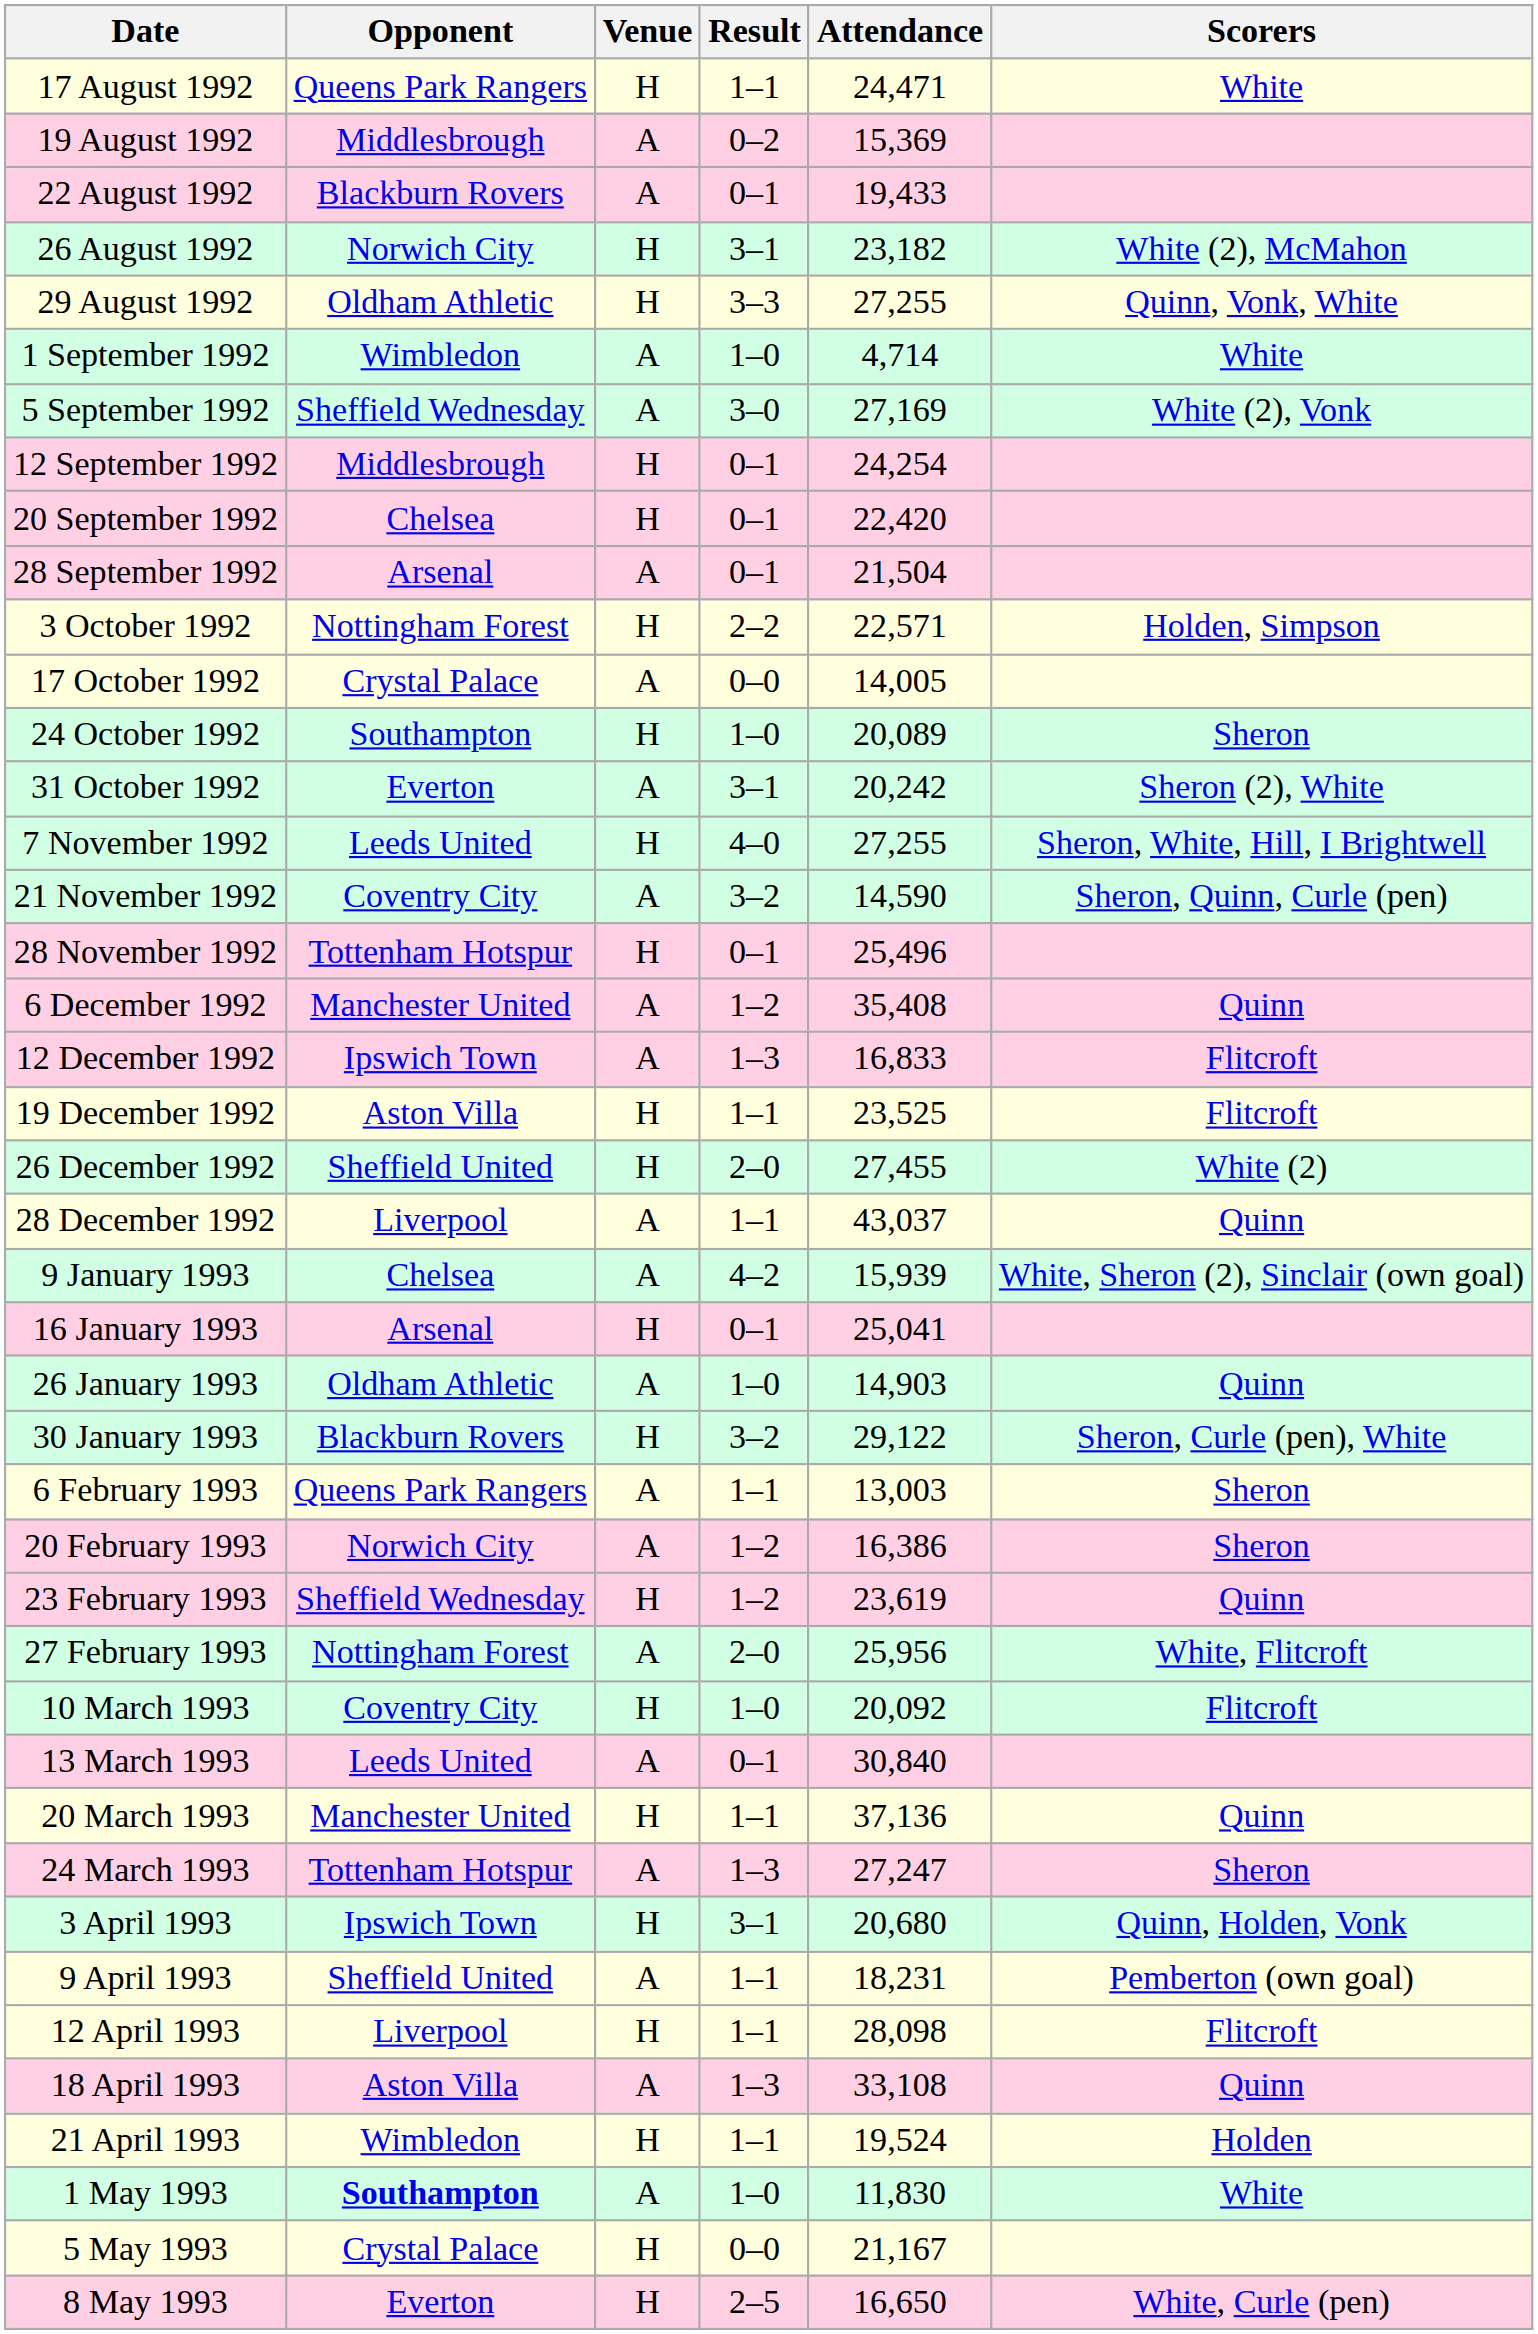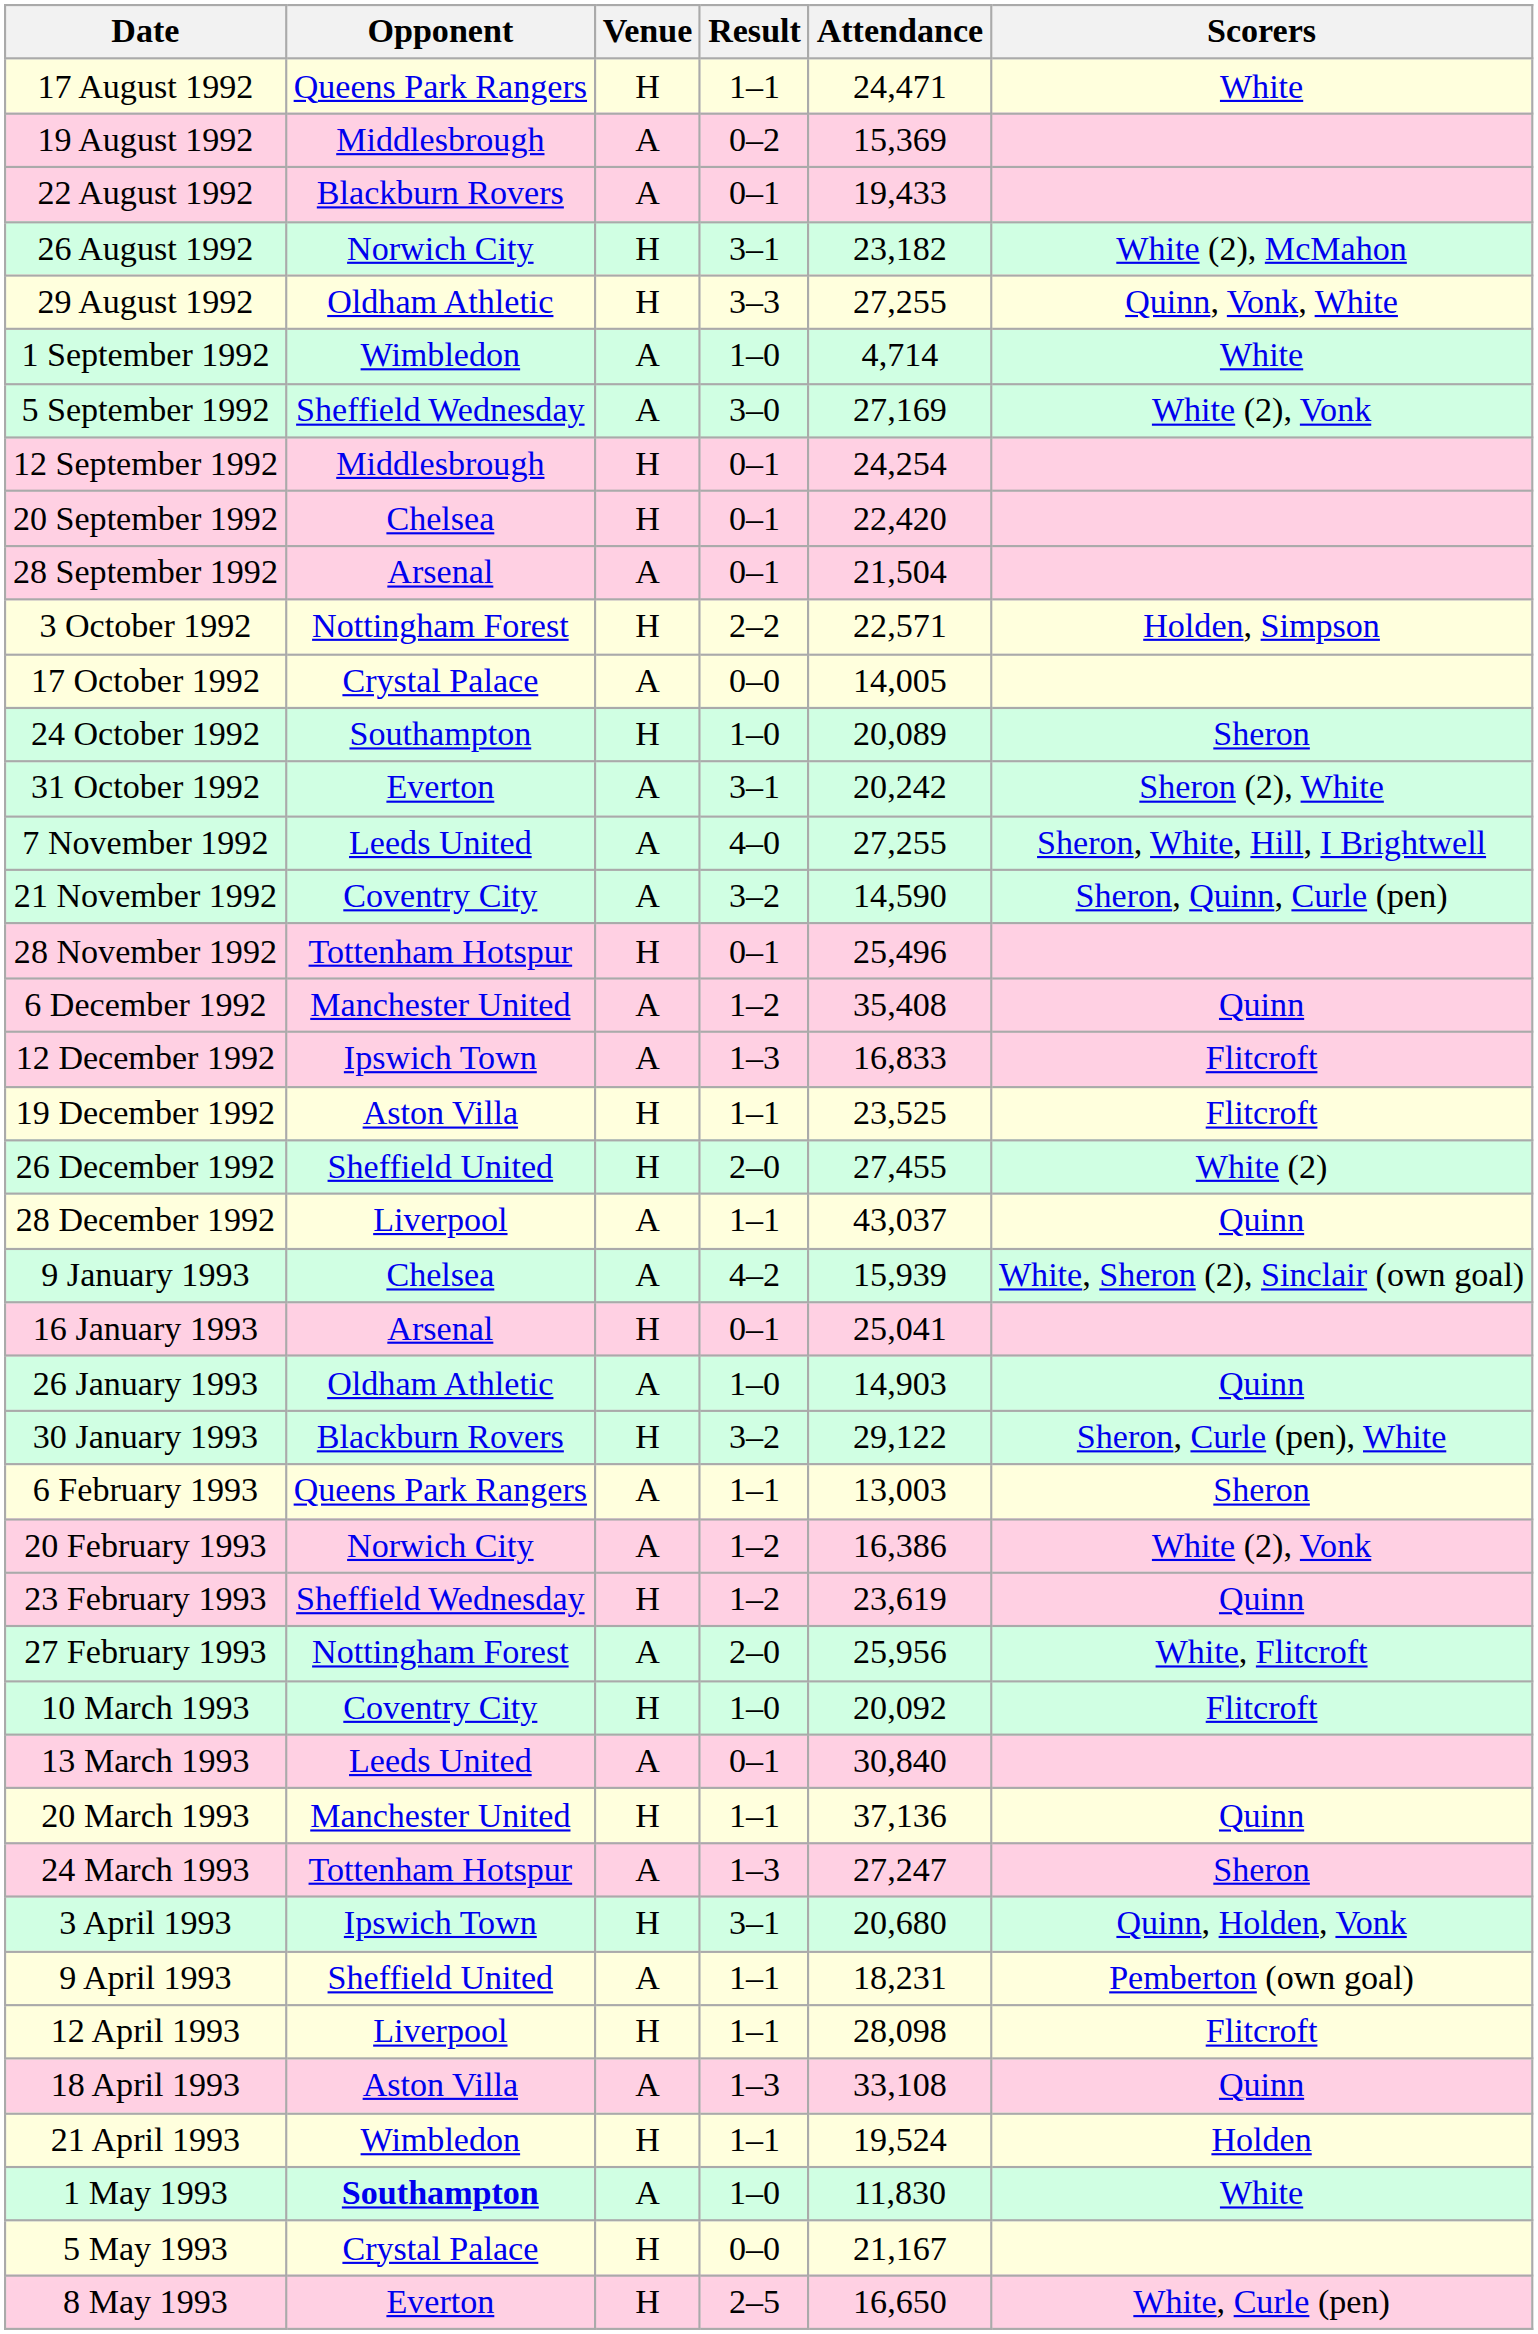7 November 1992 | Venue: H -> A
20 February 1993 | Scorers: Sheron -> White (2), Vonk
